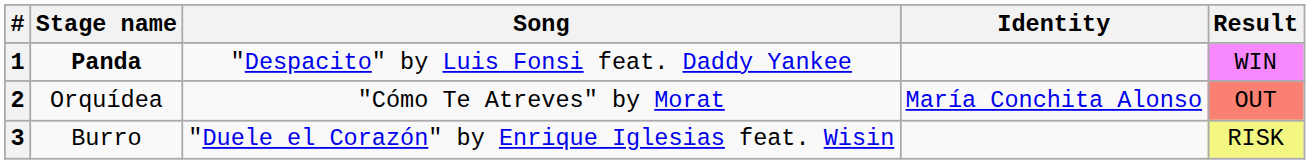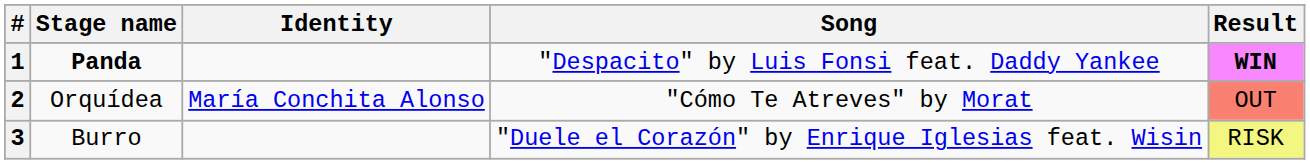columns swapped: Song <-> Identity
1 | Result: normal -> bold
